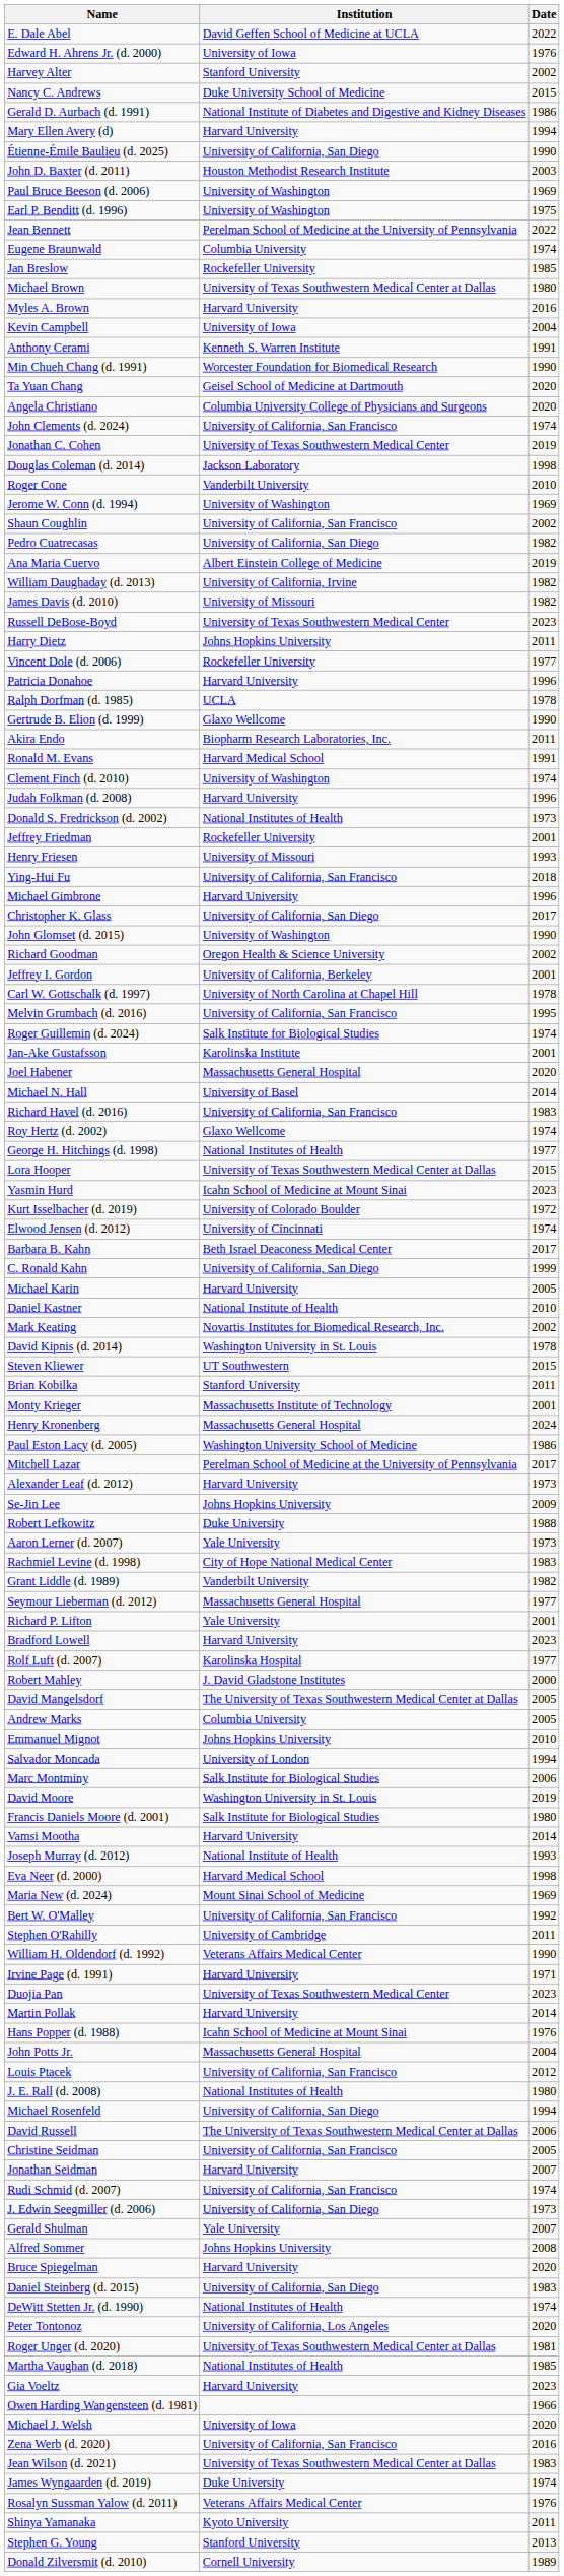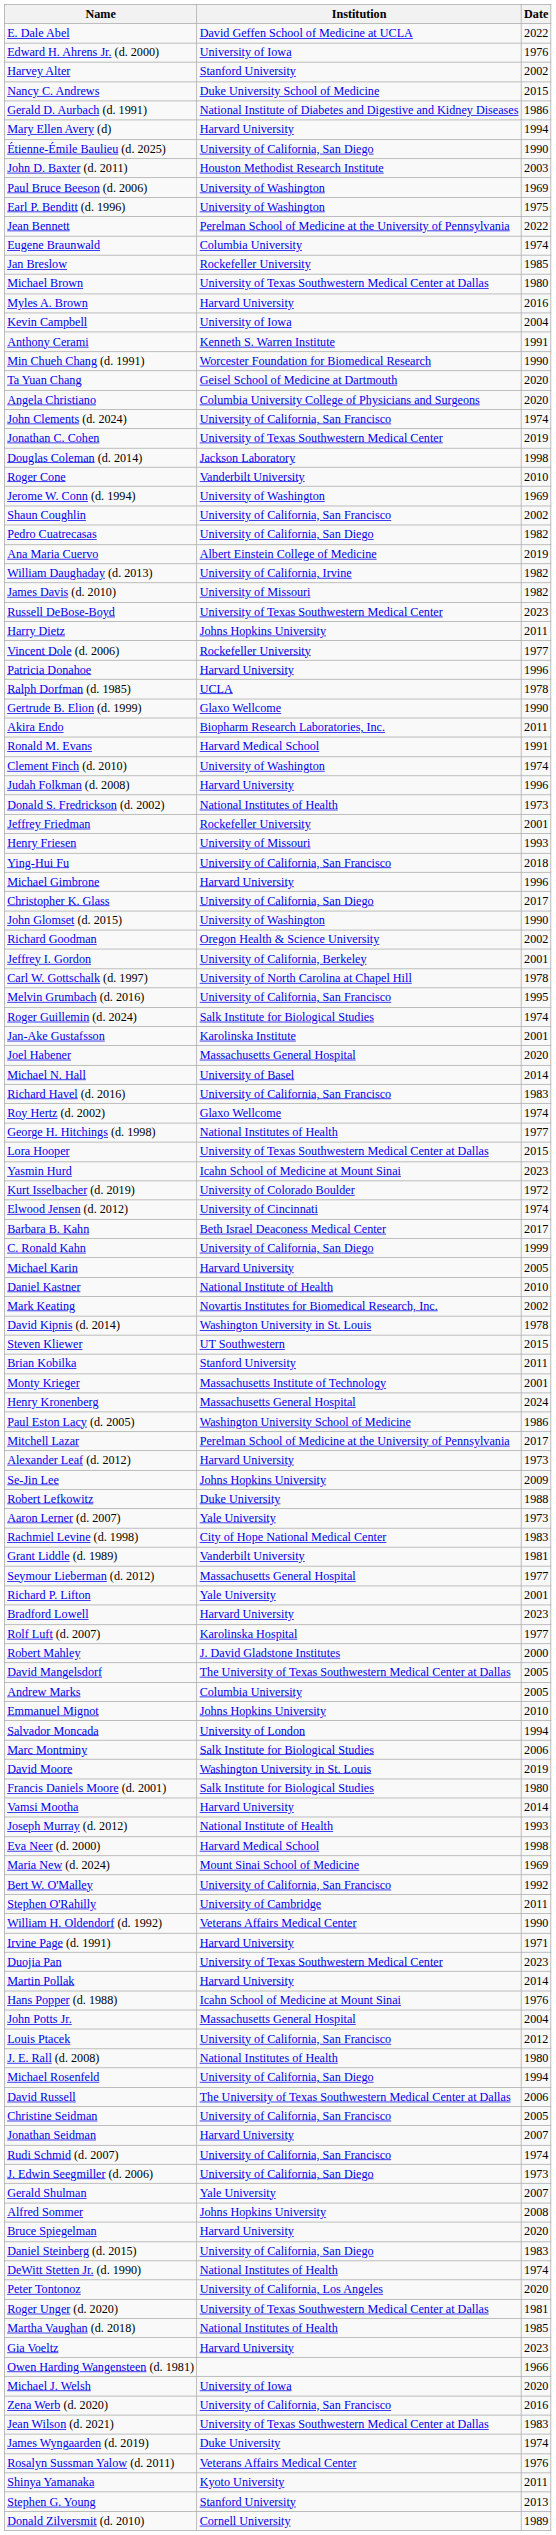Grant Liddle (d. 1989) | Date: 1982 -> 1981
